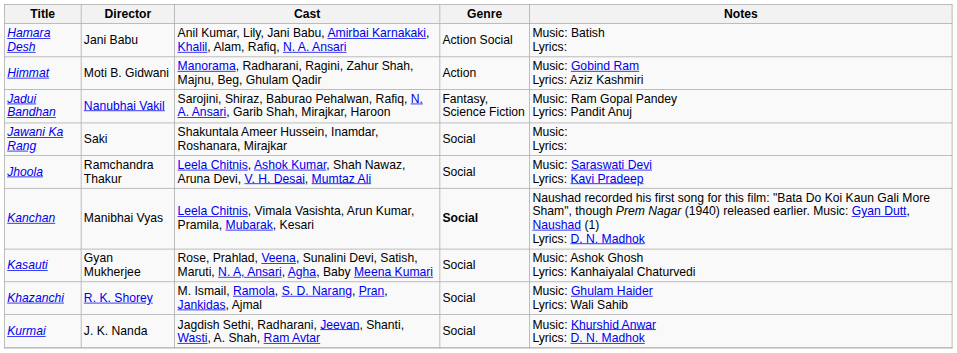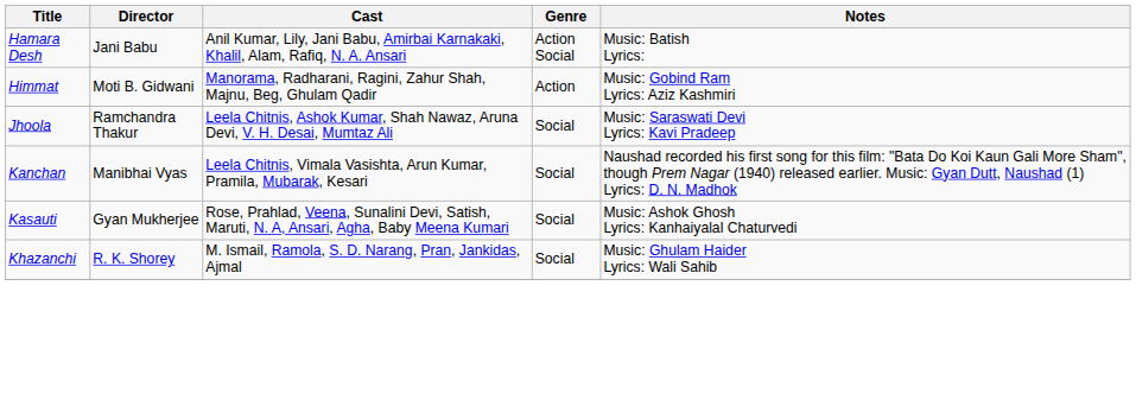- row: Jadui Bandhan | Nanubhai Vakil | Sarojini, Shiraz, Baburao Pehalwan, Rafiq, N. A. Ansari, Garib Shah, Mirajkar, Haroon | Fantasy, Science Fiction | Music: Ram Gopal Pandey Lyrics: Pandit Anuj
- row: Jawani Ka Rang | Saki | Shakuntala Ameer Hussein, Inamdar, Roshanara, Mirajkar | Social | Music: Lyrics:
Kanchan | Genre: bold -> normal
- row: Kurmai | J. K. Nanda | Jagdish Sethi, Radharani, Jeevan, Shanti, Wasti, A. Shah, Ram Avtar | Social | Music: Khurshid Anwar Lyrics: D. N. Madhok
